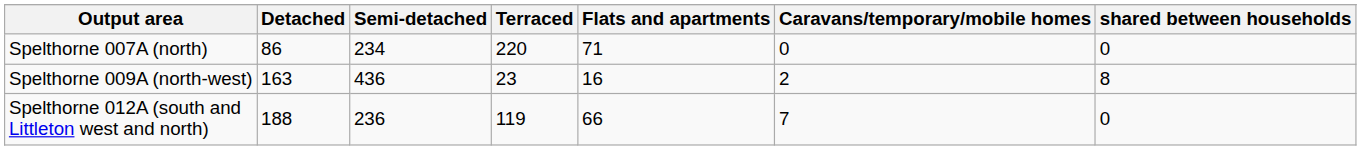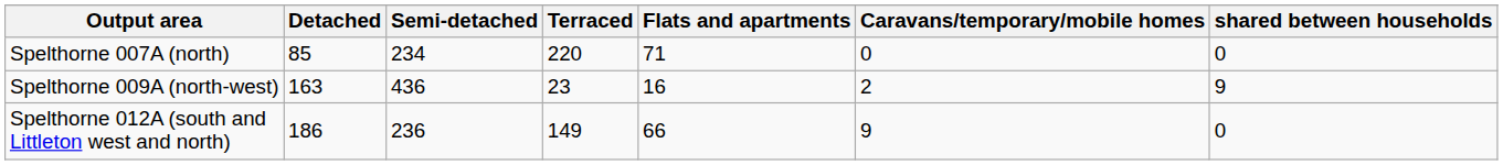Spelthorne 007A (north) | Detached: 86 -> 85
Spelthorne 009A (north-west) | shared between households: 8 -> 9
Spelthorne 012A (south and Littleton west and north) | Detached: 188 -> 186
Spelthorne 012A (south and Littleton west and north) | Terraced: 119 -> 149
Spelthorne 012A (south and Littleton west and north) | Caravans/temporary/mobile homes: 7 -> 9
